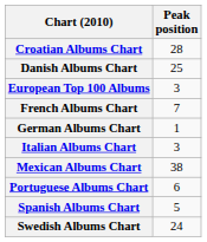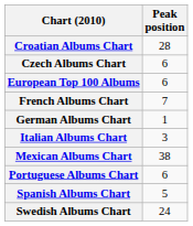+ row: Czech Albums Chart | 6
- row: Danish Albums Chart | 25
European Top 100 Albums | Peak position: 3 -> 6
